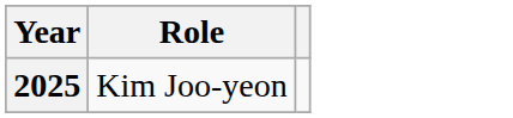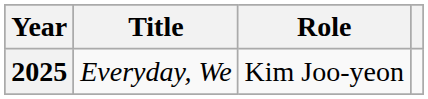+ column: Title | Everyday, We
